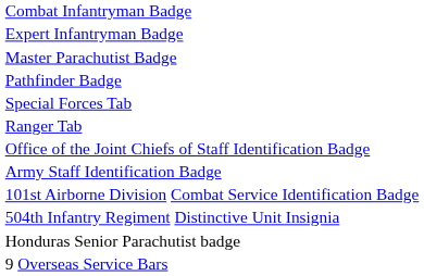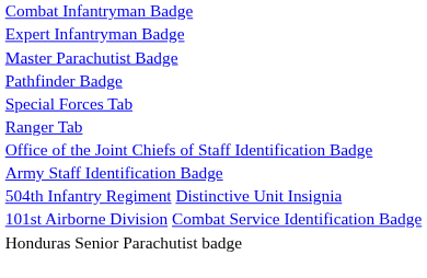rows swapped: 101st Airborne Division Combat Service Identification Badge <-> 504th Infantry Regiment Distinctive Unit Insignia
- row: 9 Overseas Service Bars
